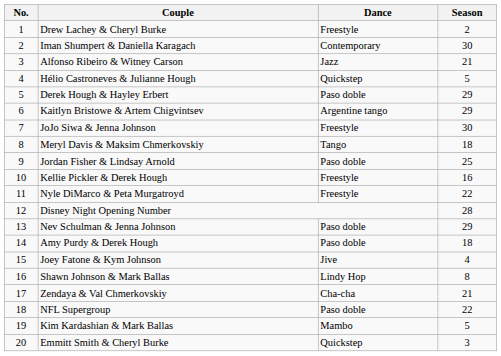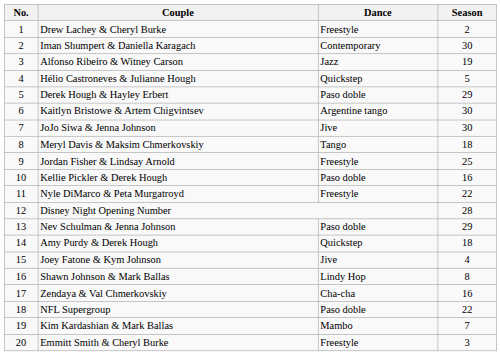Alfonso Ribeiro & Witney Carson | Season: 21 -> 19
Kaitlyn Bristowe & Artem Chigvintsev | Season: 29 -> 30
JoJo Siwa & Jenna Johnson | Dance: Freestyle -> Jive
Jordan Fisher & Lindsay Arnold | Dance: Paso doble -> Freestyle
Kellie Pickler & Derek Hough | Dance: Freestyle -> Paso doble
Amy Purdy & Derek Hough | Dance: Paso doble -> Quickstep
Zendaya & Val Chmerkovskiy | Season: 21 -> 16
Kim Kardashian & Mark Ballas | Season: 5 -> 7
Emmitt Smith & Cheryl Burke | Dance: Quickstep -> Freestyle
